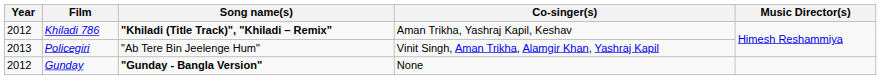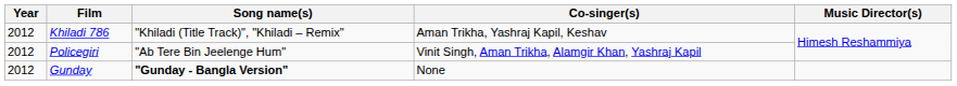Khiladi 786 | Song name(s): bold -> normal
Policegiri | Year: 2013 -> 2012
